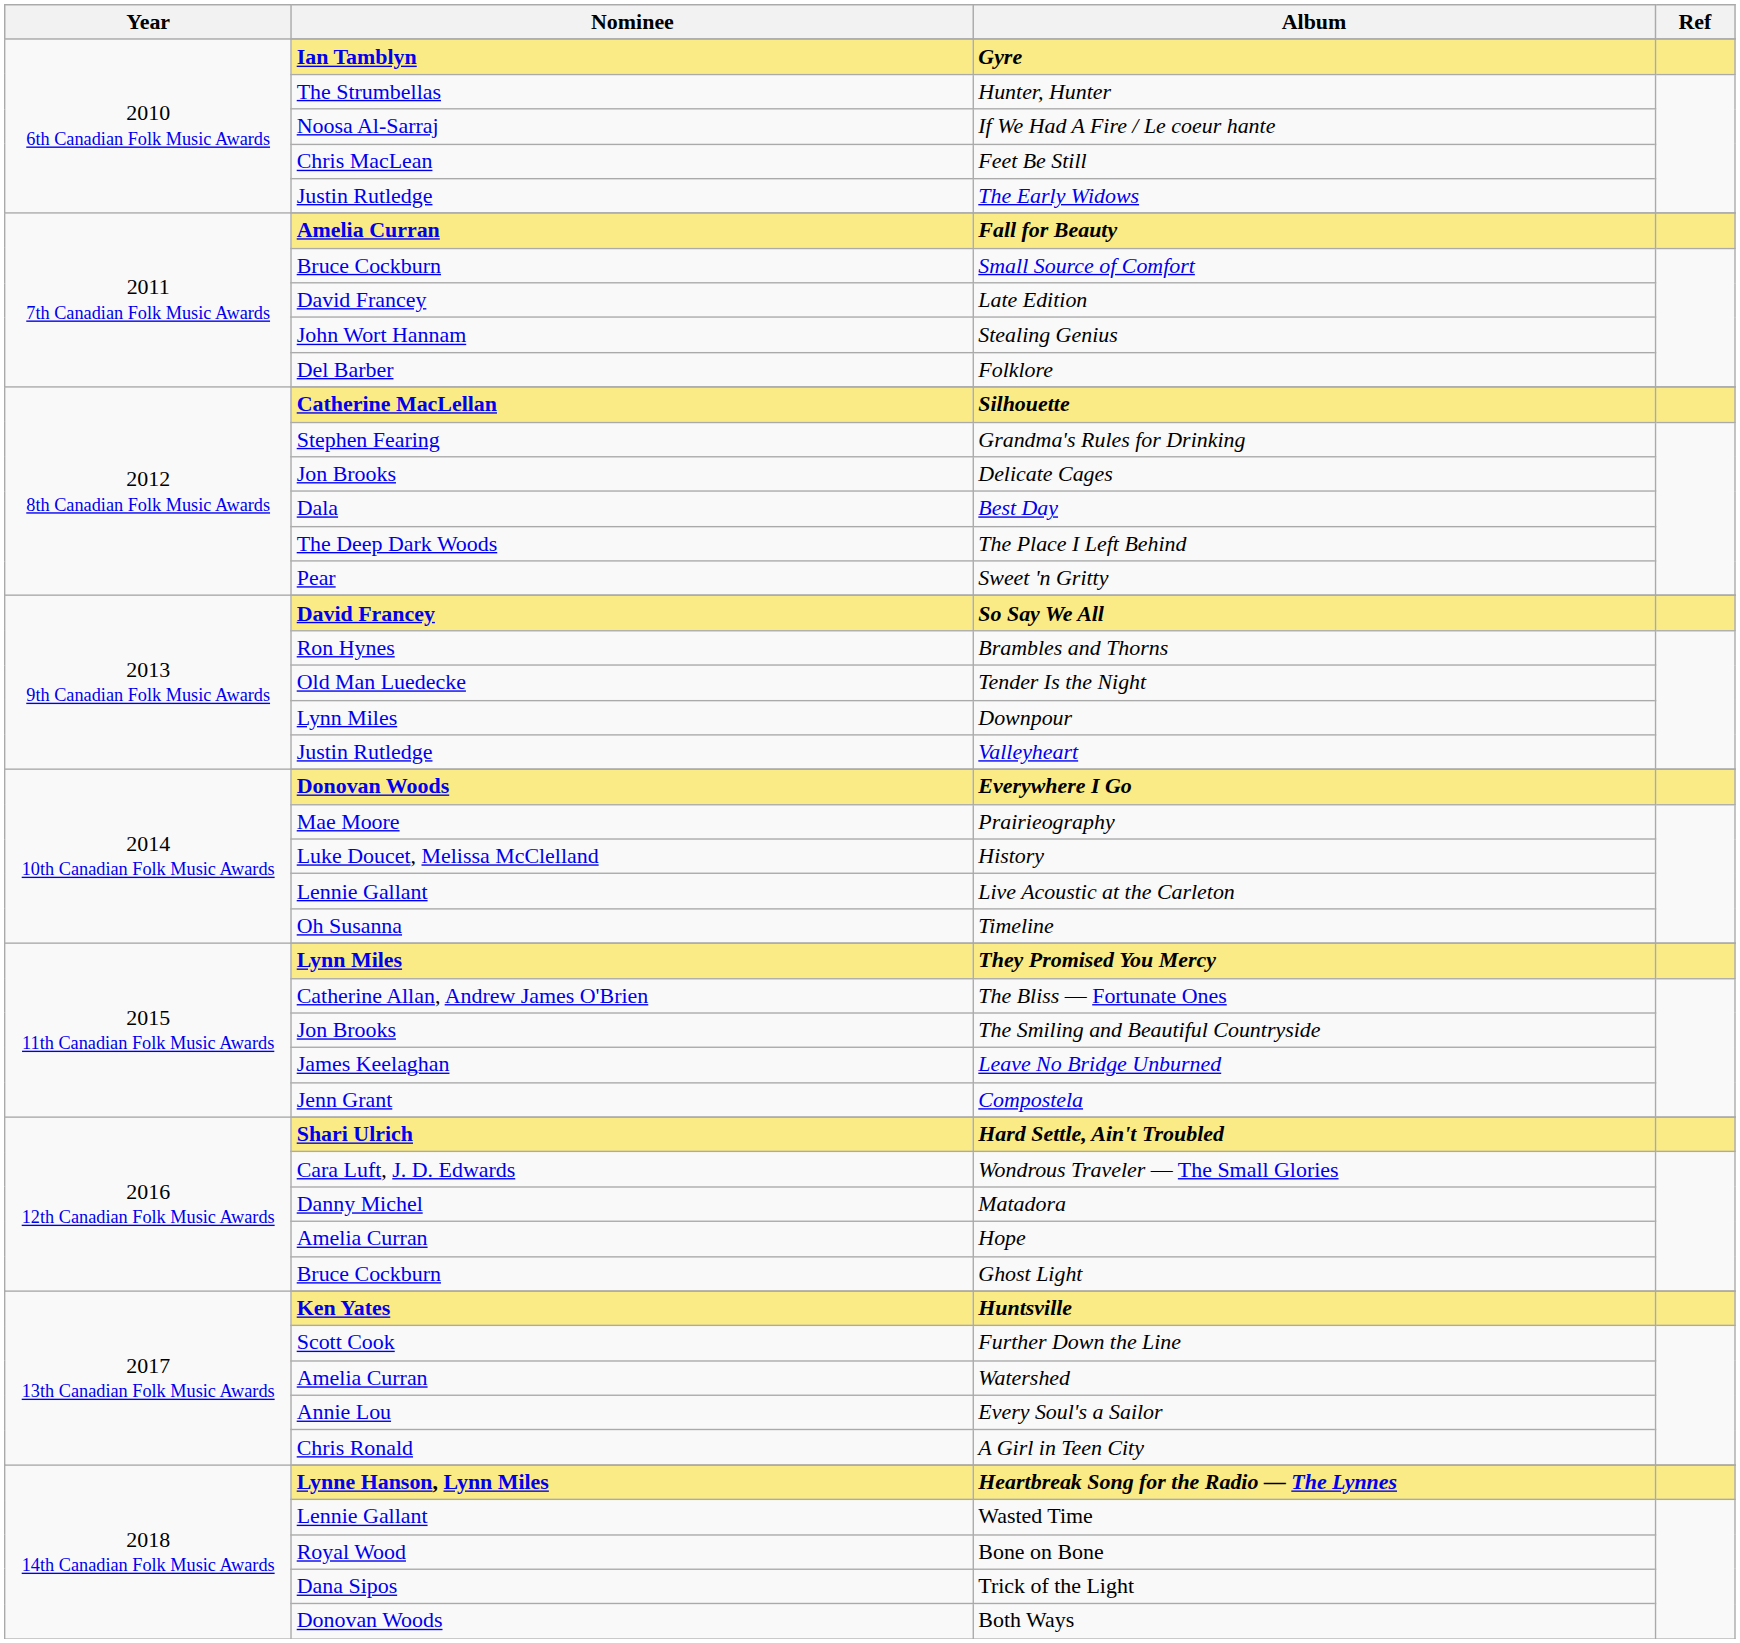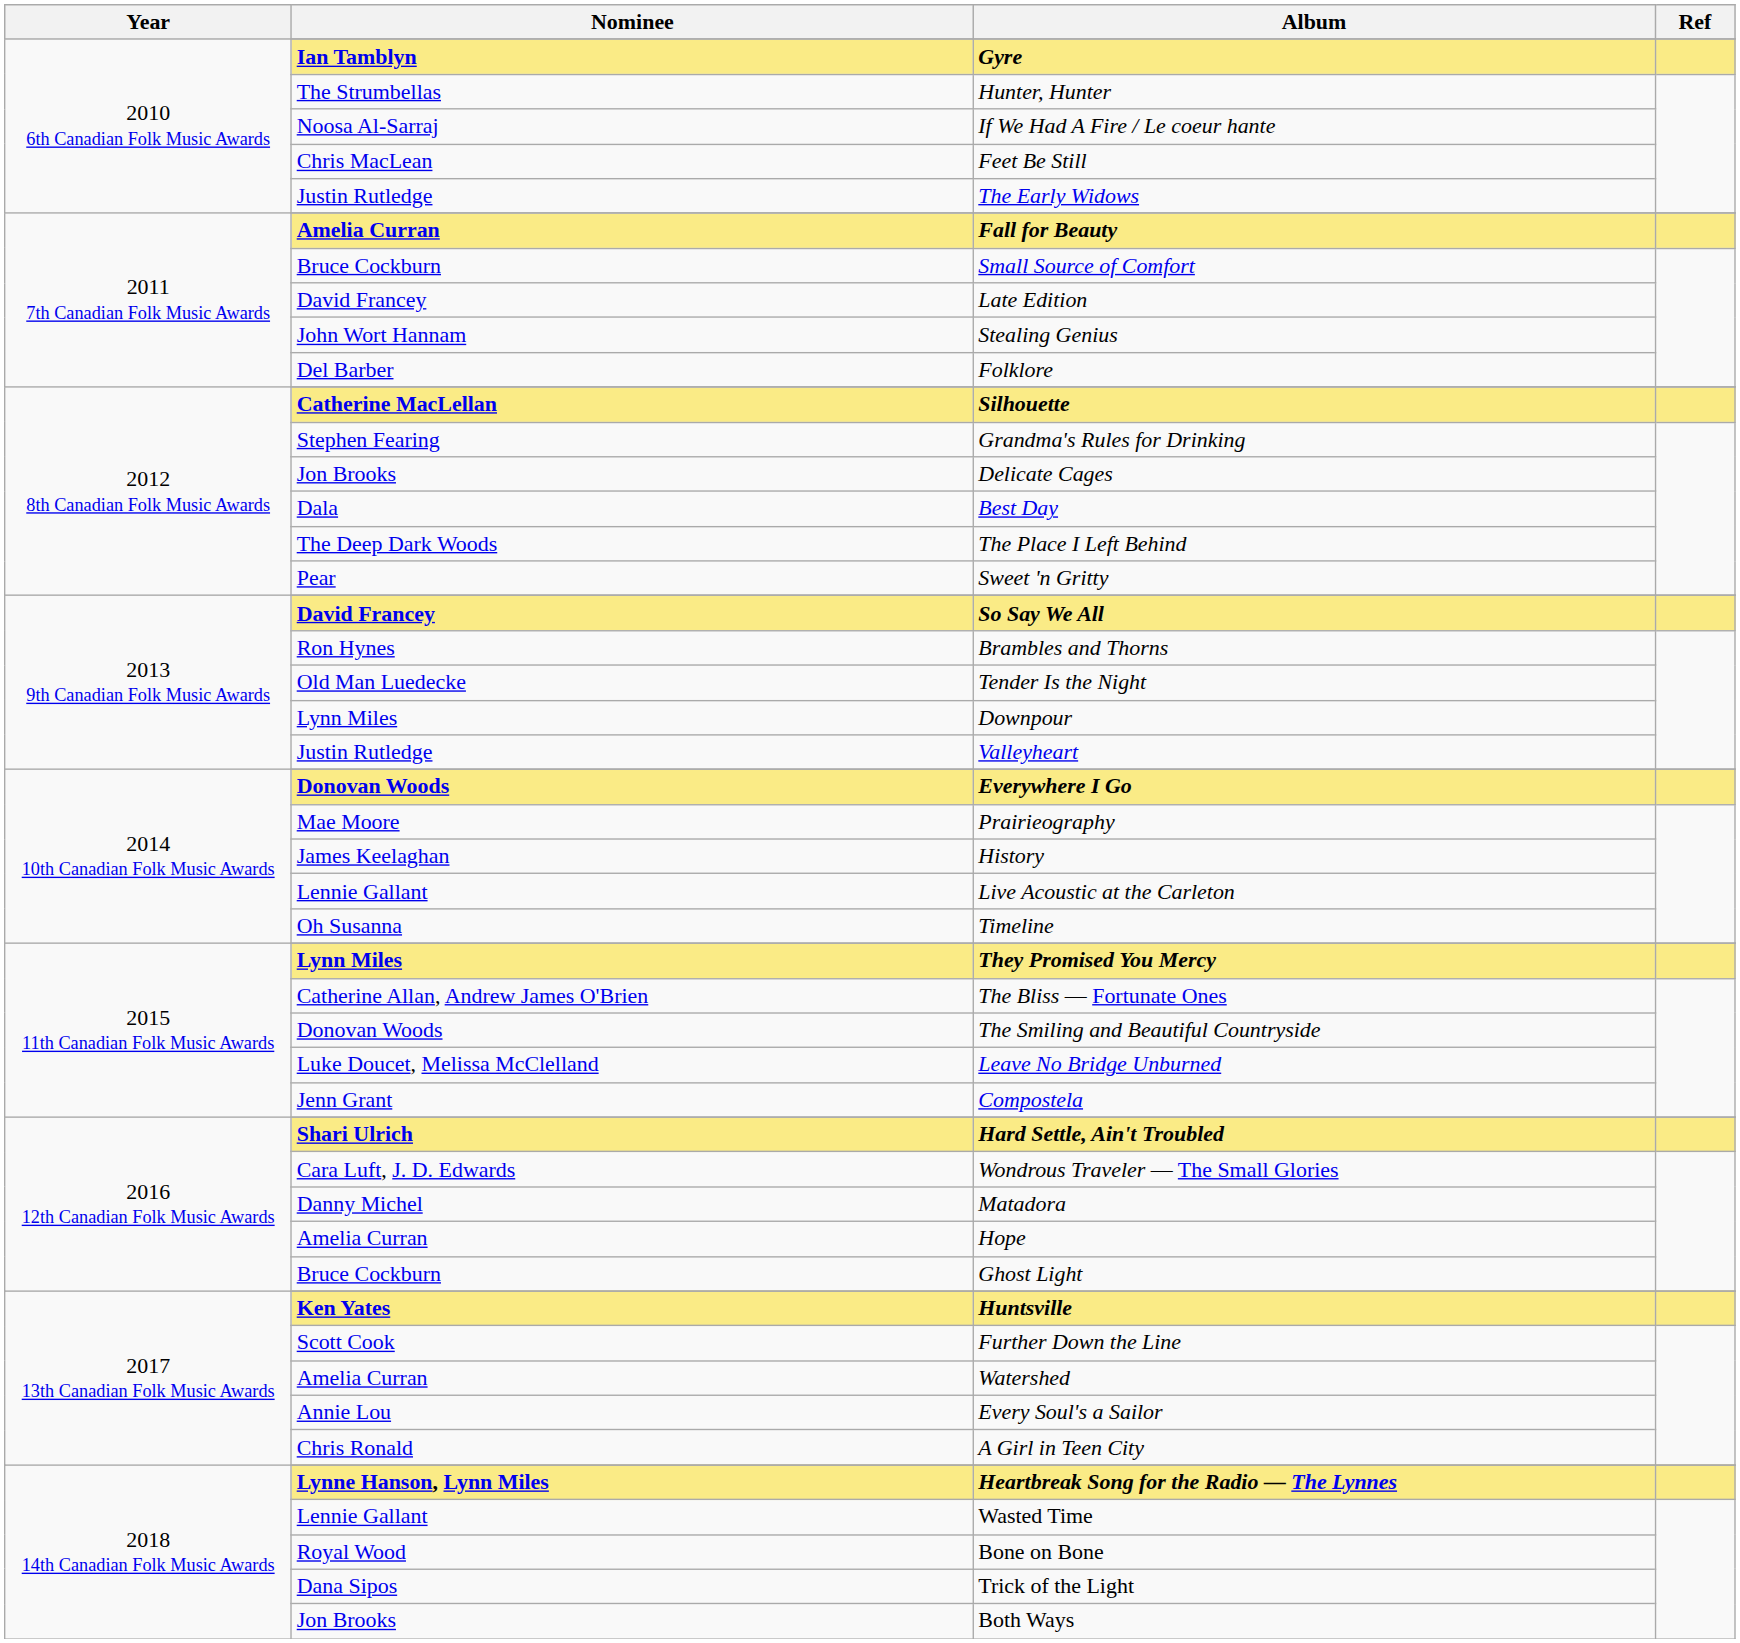History | Nominee: Luke Doucet, Melissa McClelland -> James Keelaghan
The Smiling and Beautiful Countryside | Nominee: Jon Brooks -> Donovan Woods
Leave No Bridge Unburned | Nominee: James Keelaghan -> Luke Doucet, Melissa McClelland
Both Ways | Nominee: Donovan Woods -> Jon Brooks
